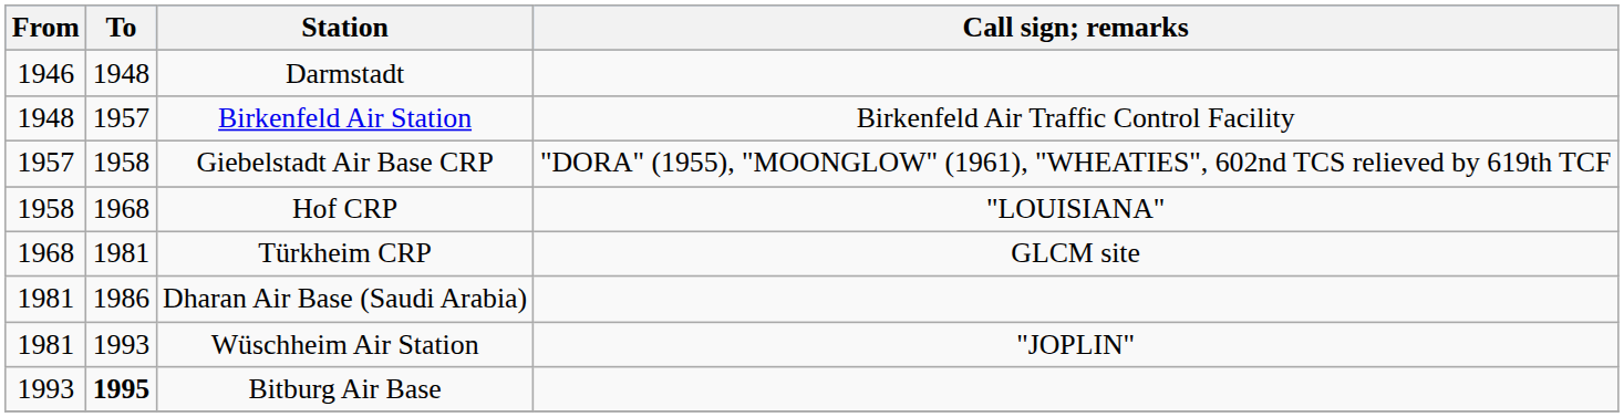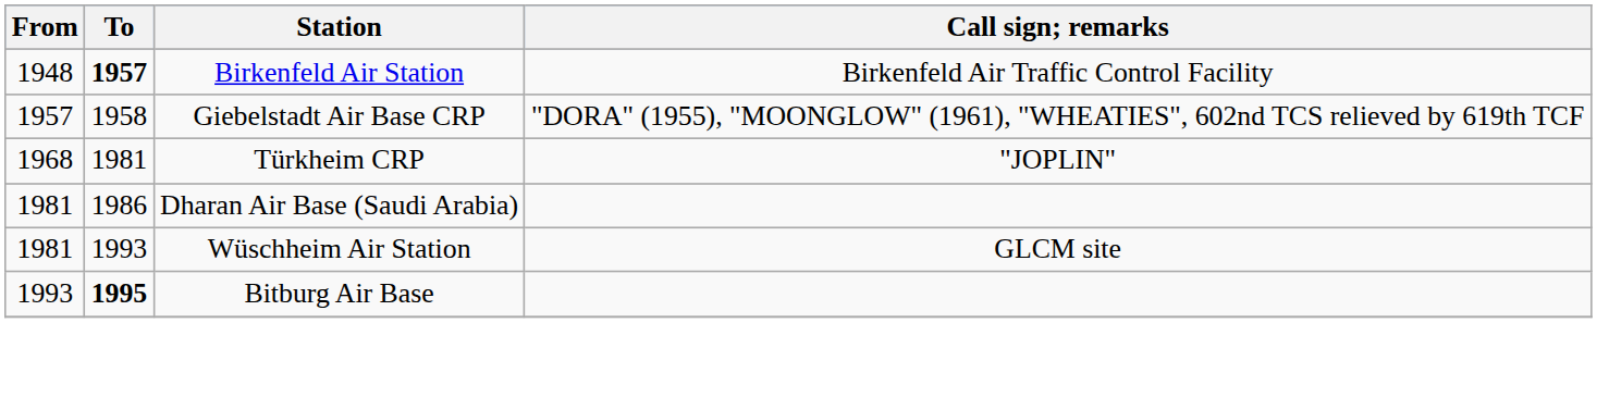- row: 1946 | 1948 | Darmstadt
Birkenfeld Air Station | To: normal -> bold
- row: 1958 | 1968 | Hof CRP | "LOUISIANA"
Türkheim CRP | Call sign; remarks: GLCM site -> "JOPLIN"
Wüschheim Air Station | Call sign; remarks: "JOPLIN" -> GLCM site
